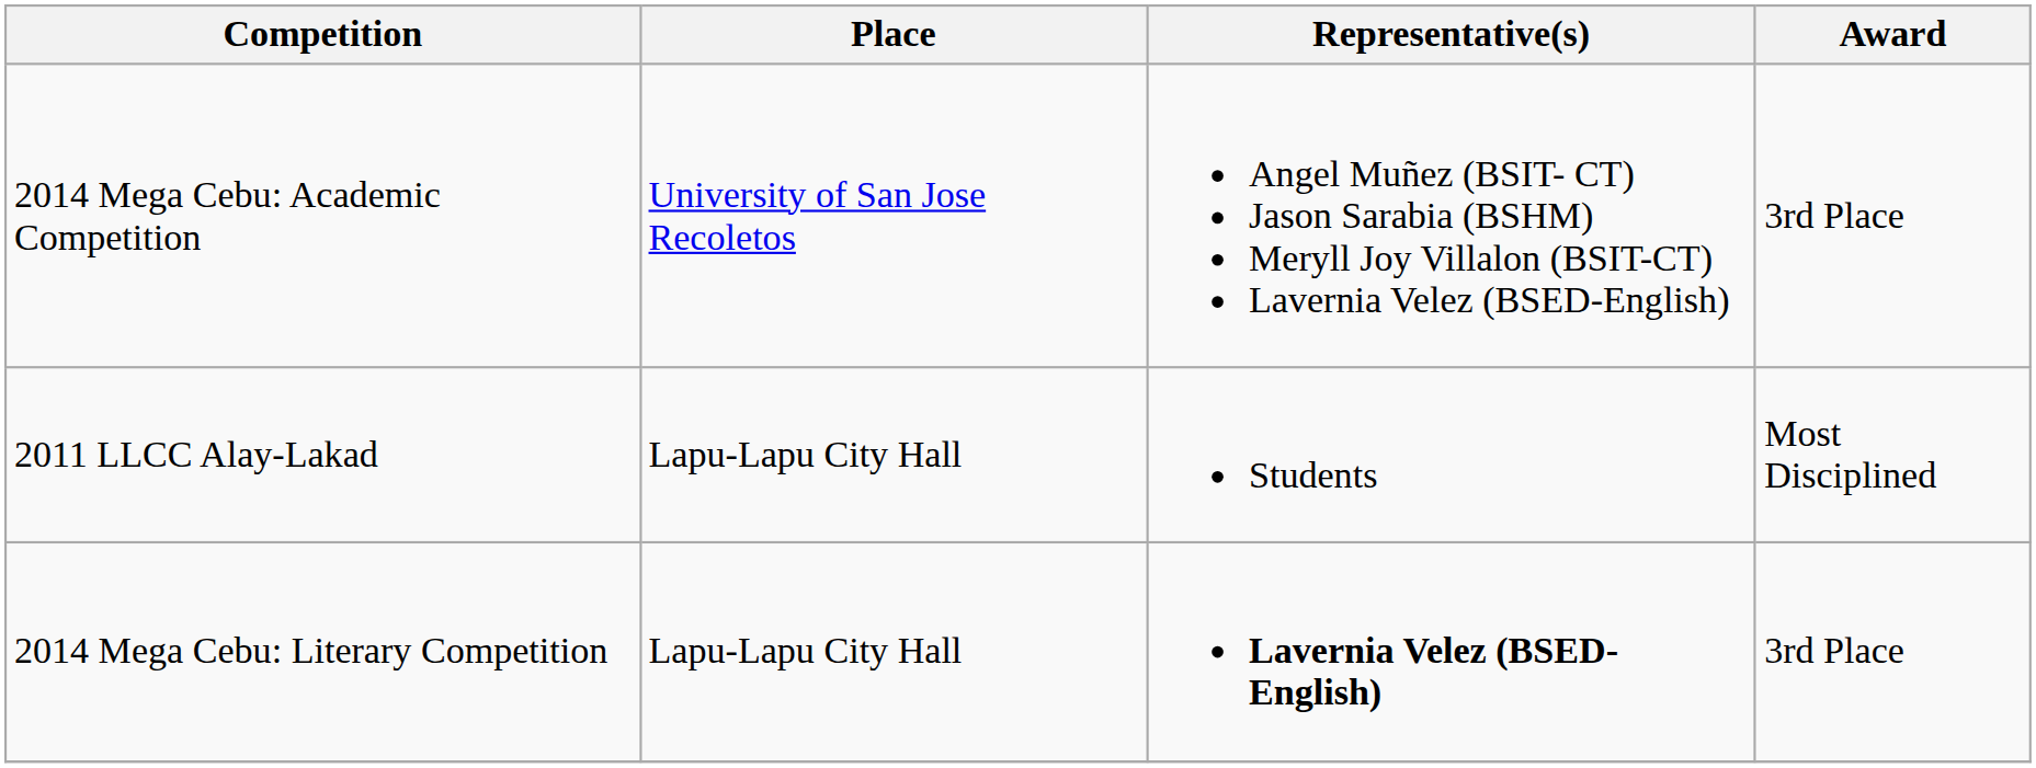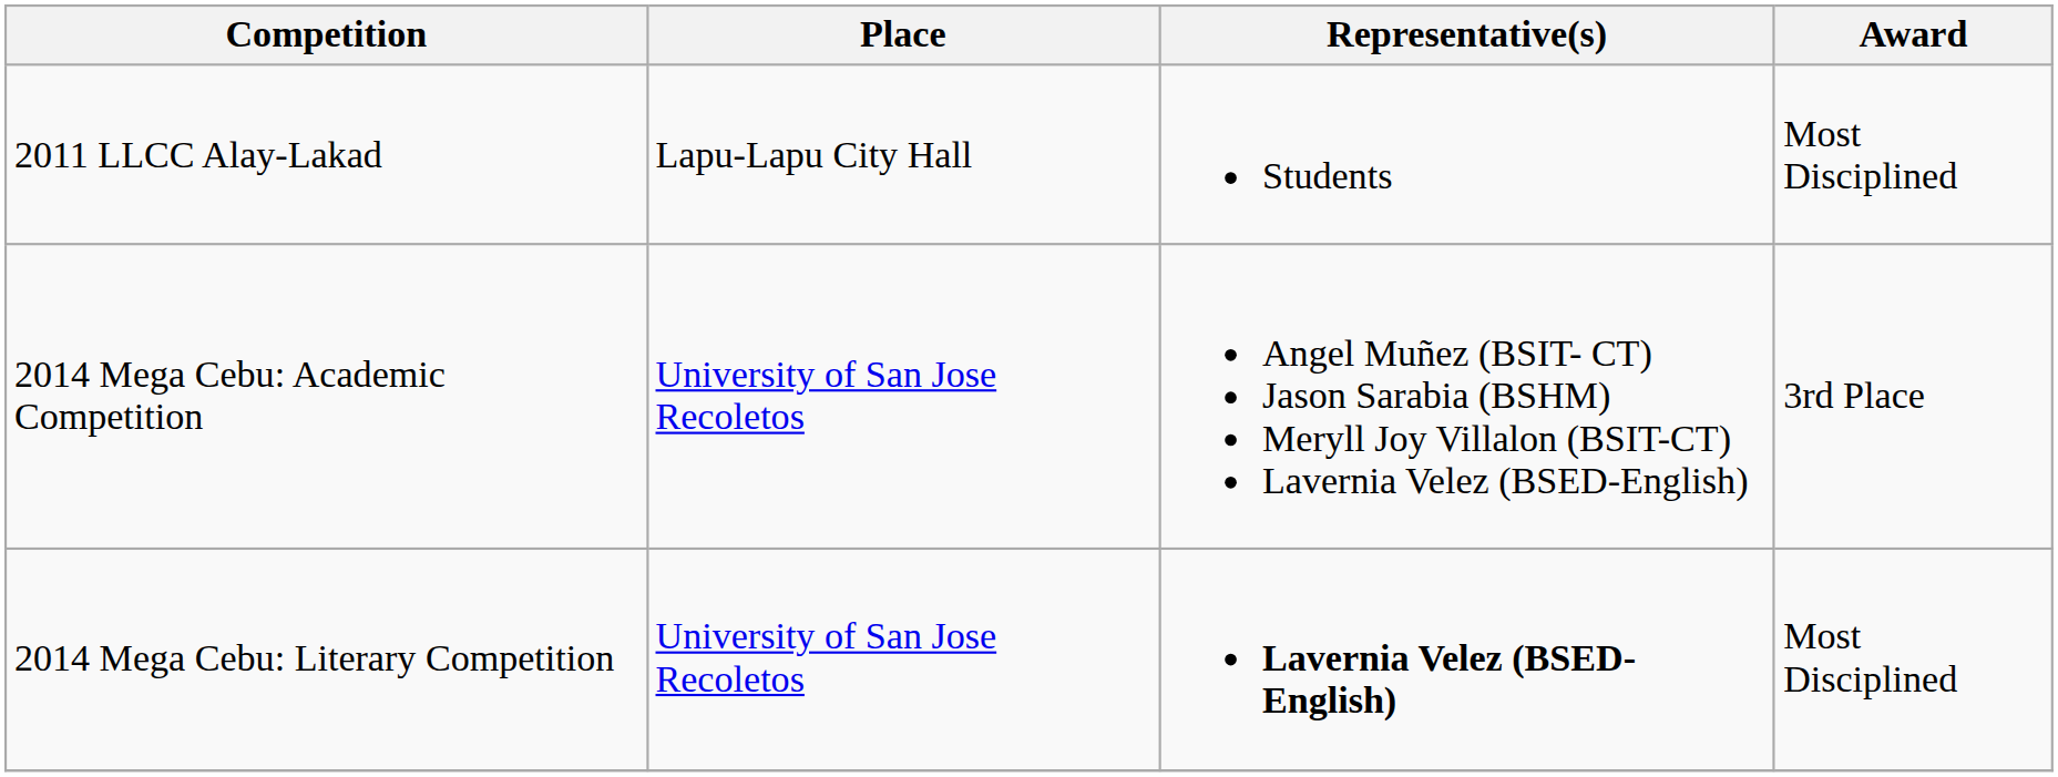rows swapped: 2011 LLCC Alay-Lakad <-> 2014 Mega Cebu: Academic Competition
2014 Mega Cebu: Literary Competition | Place: Lapu-Lapu City Hall -> University of San Jose Recoletos
2014 Mega Cebu: Literary Competition | Award: 3rd Place -> Most Disciplined
